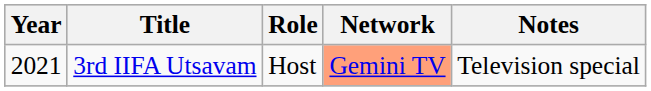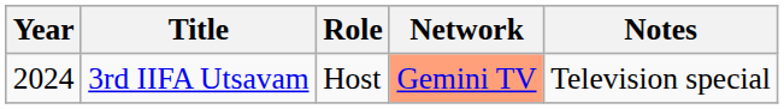3rd IIFA Utsavam | Year: 2021 -> 2024
